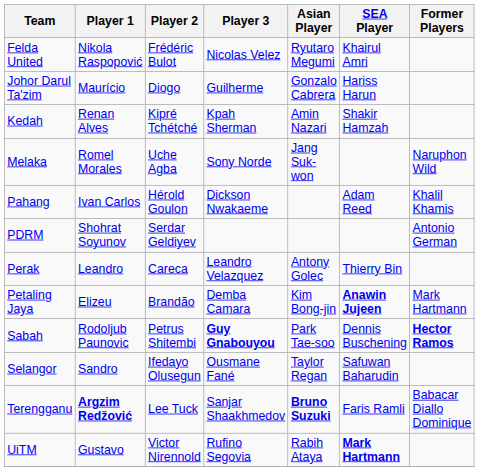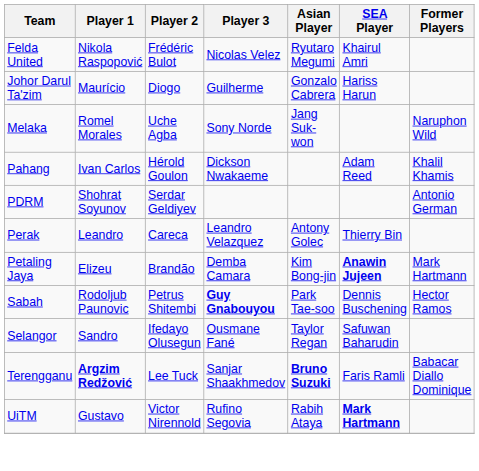- row: Kedah | Renan Alves | Kipré Tchétché | Kpah Sherman | Amin Nazari | Shakir Hamzah
Sabah | Former Players: bold -> normal
